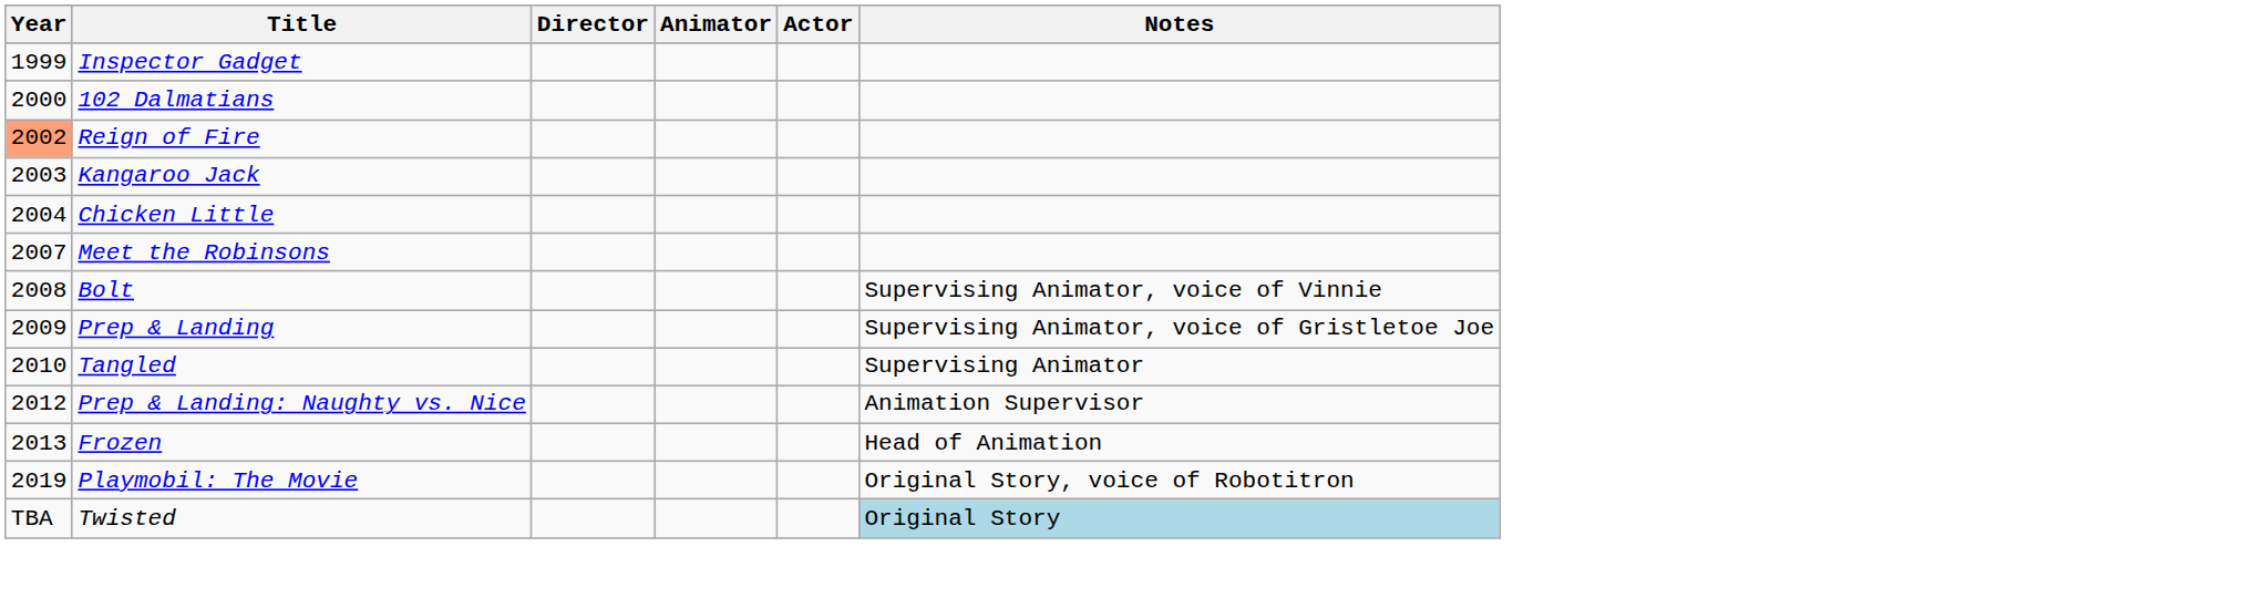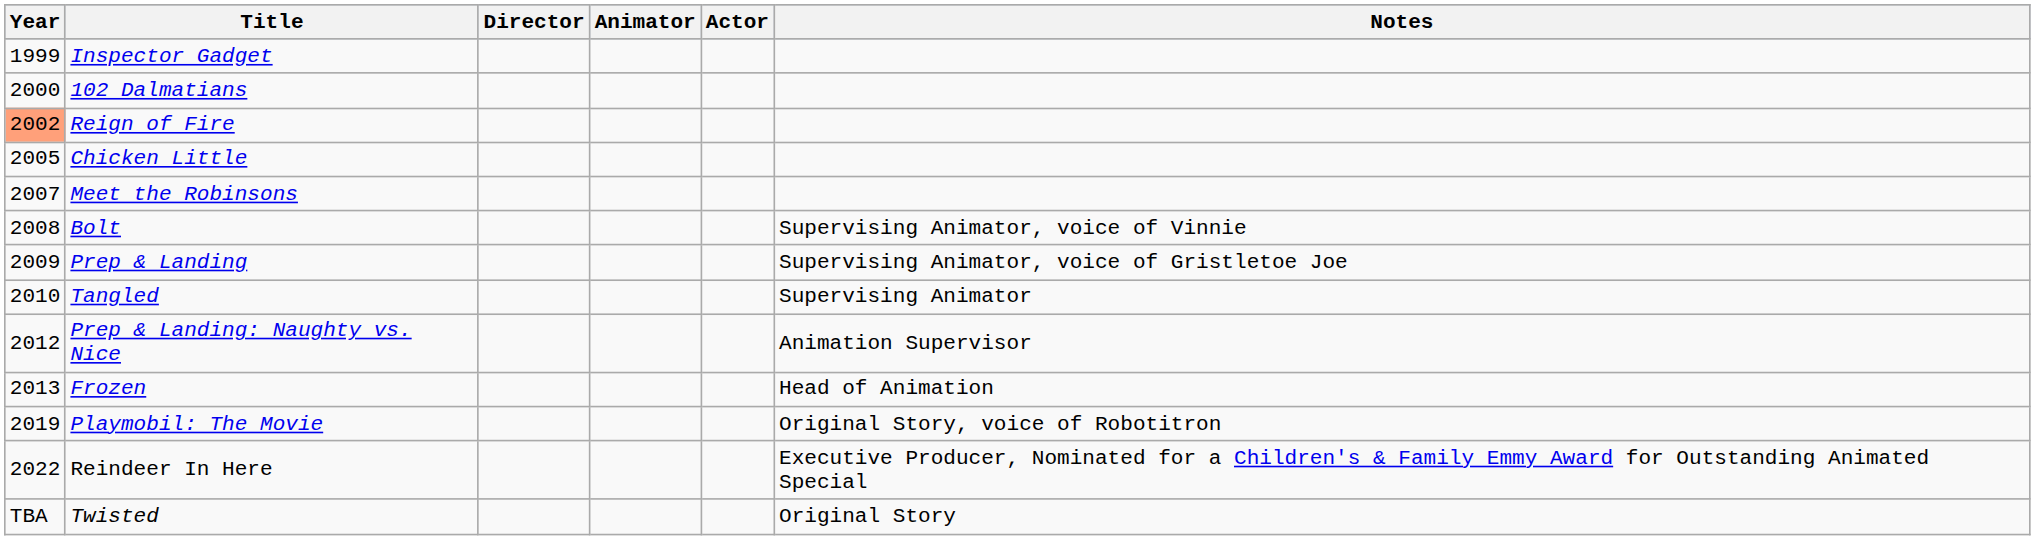- row: 2003 | Kangaroo Jack
Chicken Little | Year: 2004 -> 2005
+ row: 2022 | Reindeer In Here | Executive Producer, Nominated for a Children's & Family Emmy Award for Outstanding Animated Special
Twisted | Notes: lightblue background -> no background
